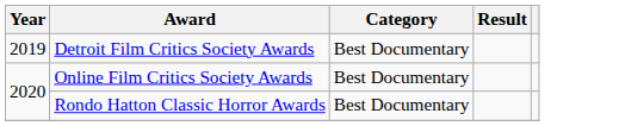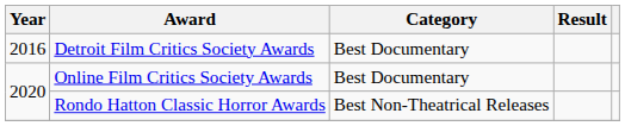Detroit Film Critics Society Awards | Year: 2019 -> 2016
Rondo Hatton Classic Horror Awards | Category: Best Documentary -> Best Non-Theatrical Releases
